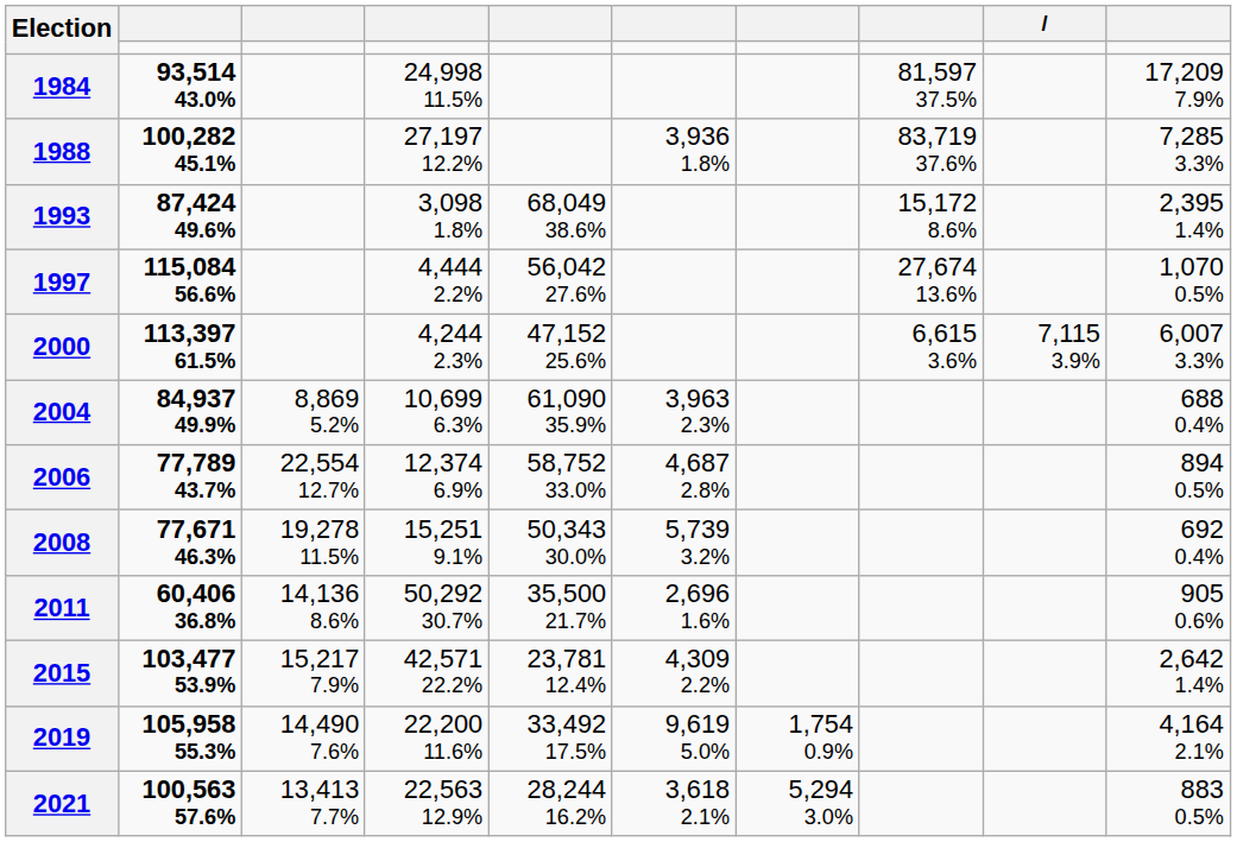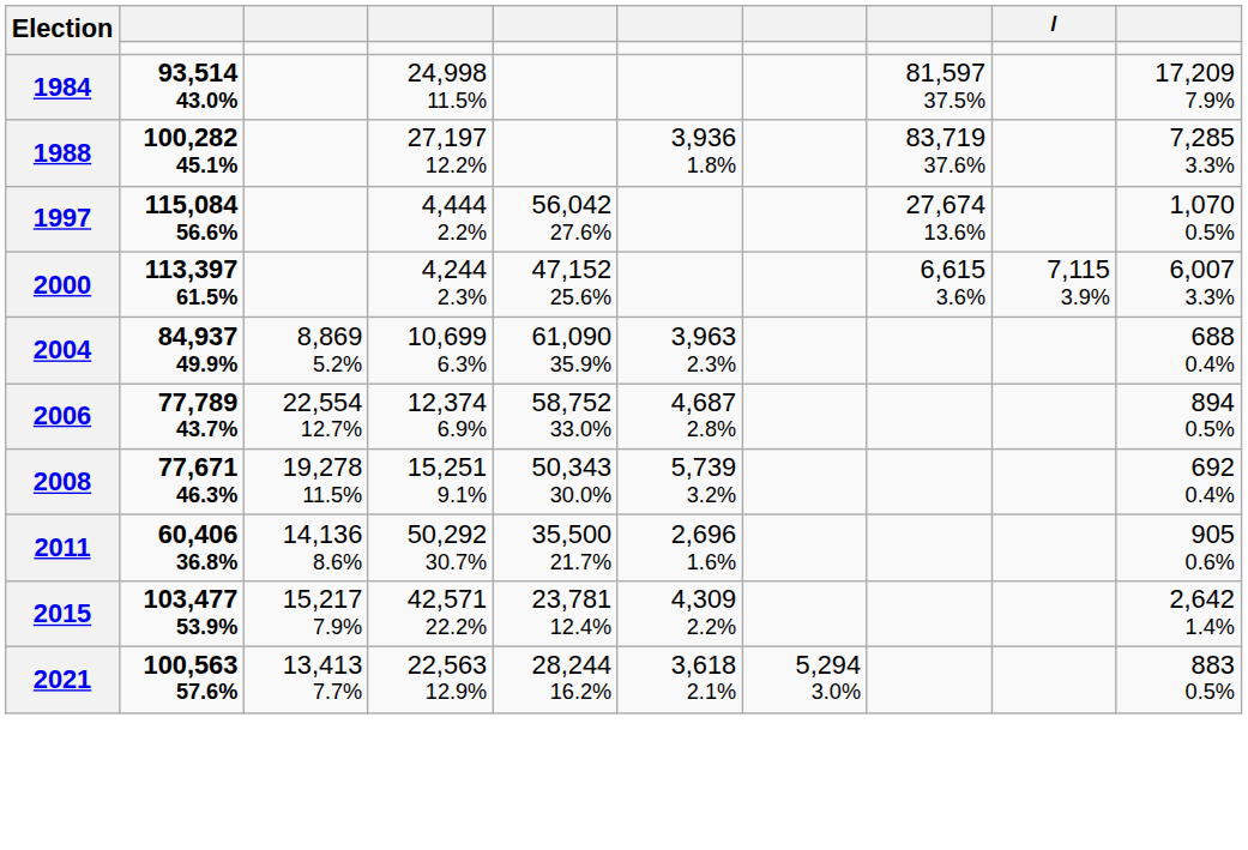- row: 1993 | 87,424 49.6% | 3,098 1.8% | 68,049 38.6% | 15,172 8.6% | 2,395 1.4%
- row: 2019 | 105,958 55.3% | 14,490 7.6% | 22,200 11.6% | 33,492 17.5% | 9,619 5.0% | 1,754 0.9% | 4,164 2.1%
